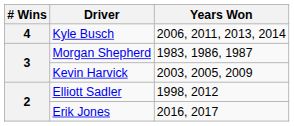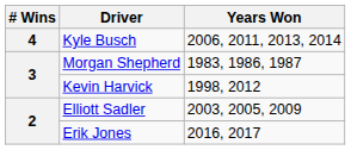Kevin Harvick | Years Won: 2003, 2005, 2009 -> 1998, 2012
Elliott Sadler | Years Won: 1998, 2012 -> 2003, 2005, 2009
